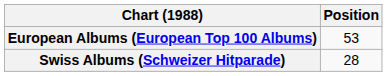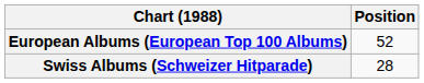European Albums (European Top 100 Albums) | Position: 53 -> 52
